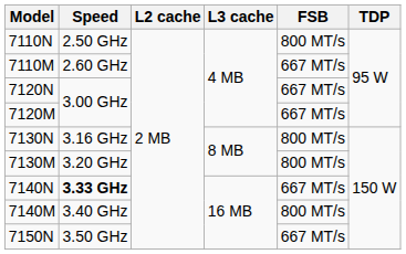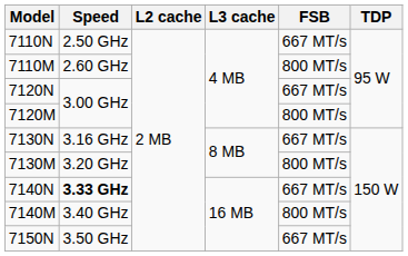7110N | FSB: 800 MT/s -> 667 MT/s
7110M | FSB: 667 MT/s -> 800 MT/s
7120M | FSB: 667 MT/s -> 800 MT/s
7130N | FSB: 800 MT/s -> 667 MT/s
